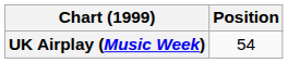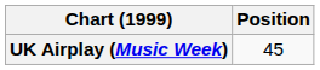UK Airplay (Music Week) | Position: 54 -> 45
